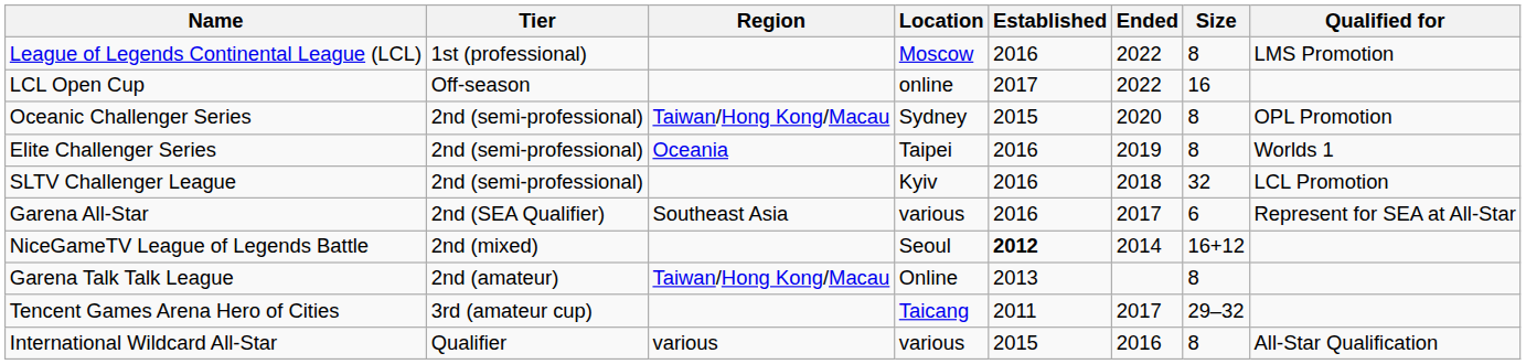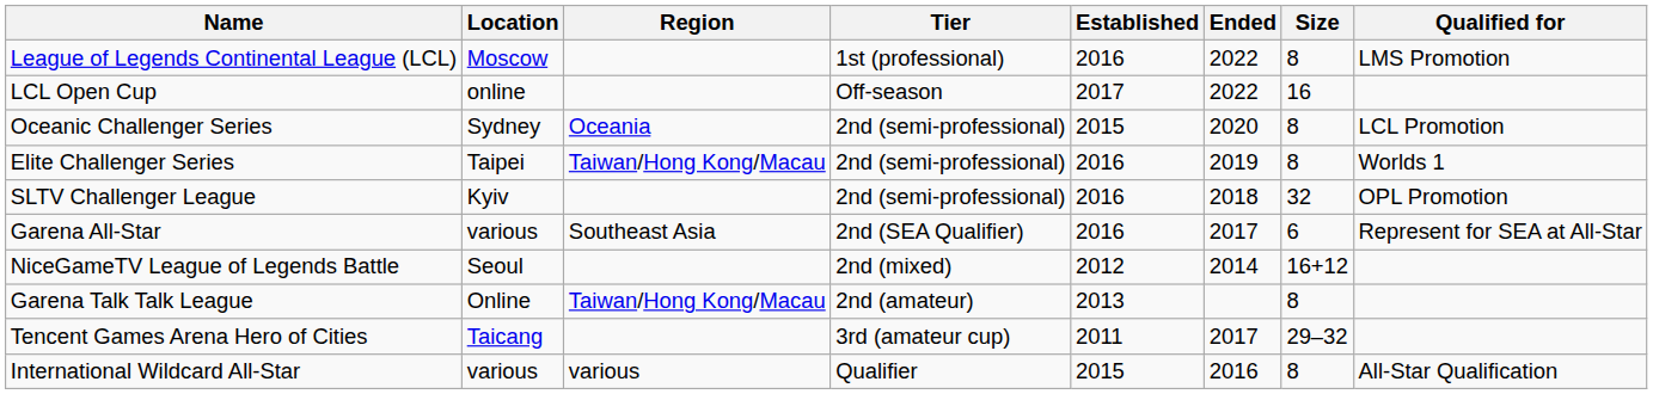columns swapped: Tier <-> Location
Oceanic Challenger Series | Region: Taiwan/Hong Kong/Macau -> Oceania
Oceanic Challenger Series | Qualified for: OPL Promotion -> LCL Promotion
Elite Challenger Series | Region: Oceania -> Taiwan/Hong Kong/Macau
SLTV Challenger League | Qualified for: LCL Promotion -> OPL Promotion
NiceGameTV League of Legends Battle | Established: bold -> normal
